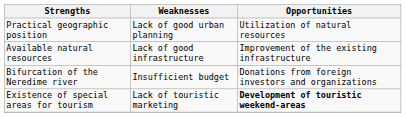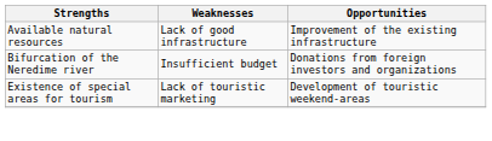- row: Practical geographic position | Lack of good urban planning | Utilization of natural resources
Existence of special areas for tourism | Opportunities: bold -> normal
